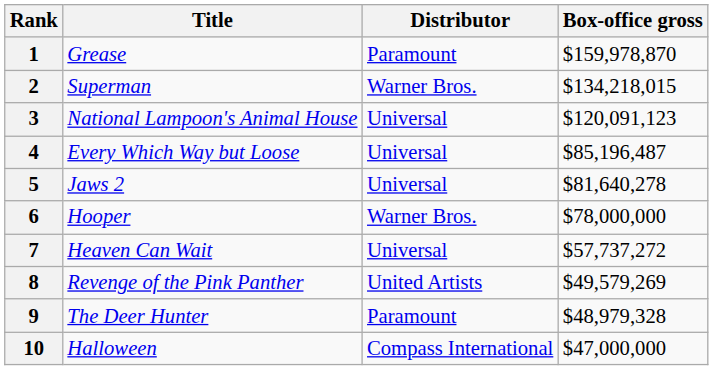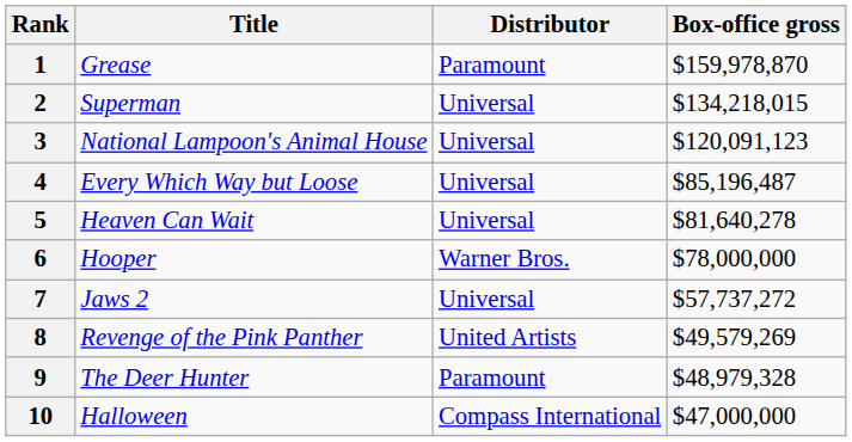2 | Distributor: Warner Bros. -> Universal
5 | Title: Jaws 2 -> Heaven Can Wait
7 | Title: Heaven Can Wait -> Jaws 2
